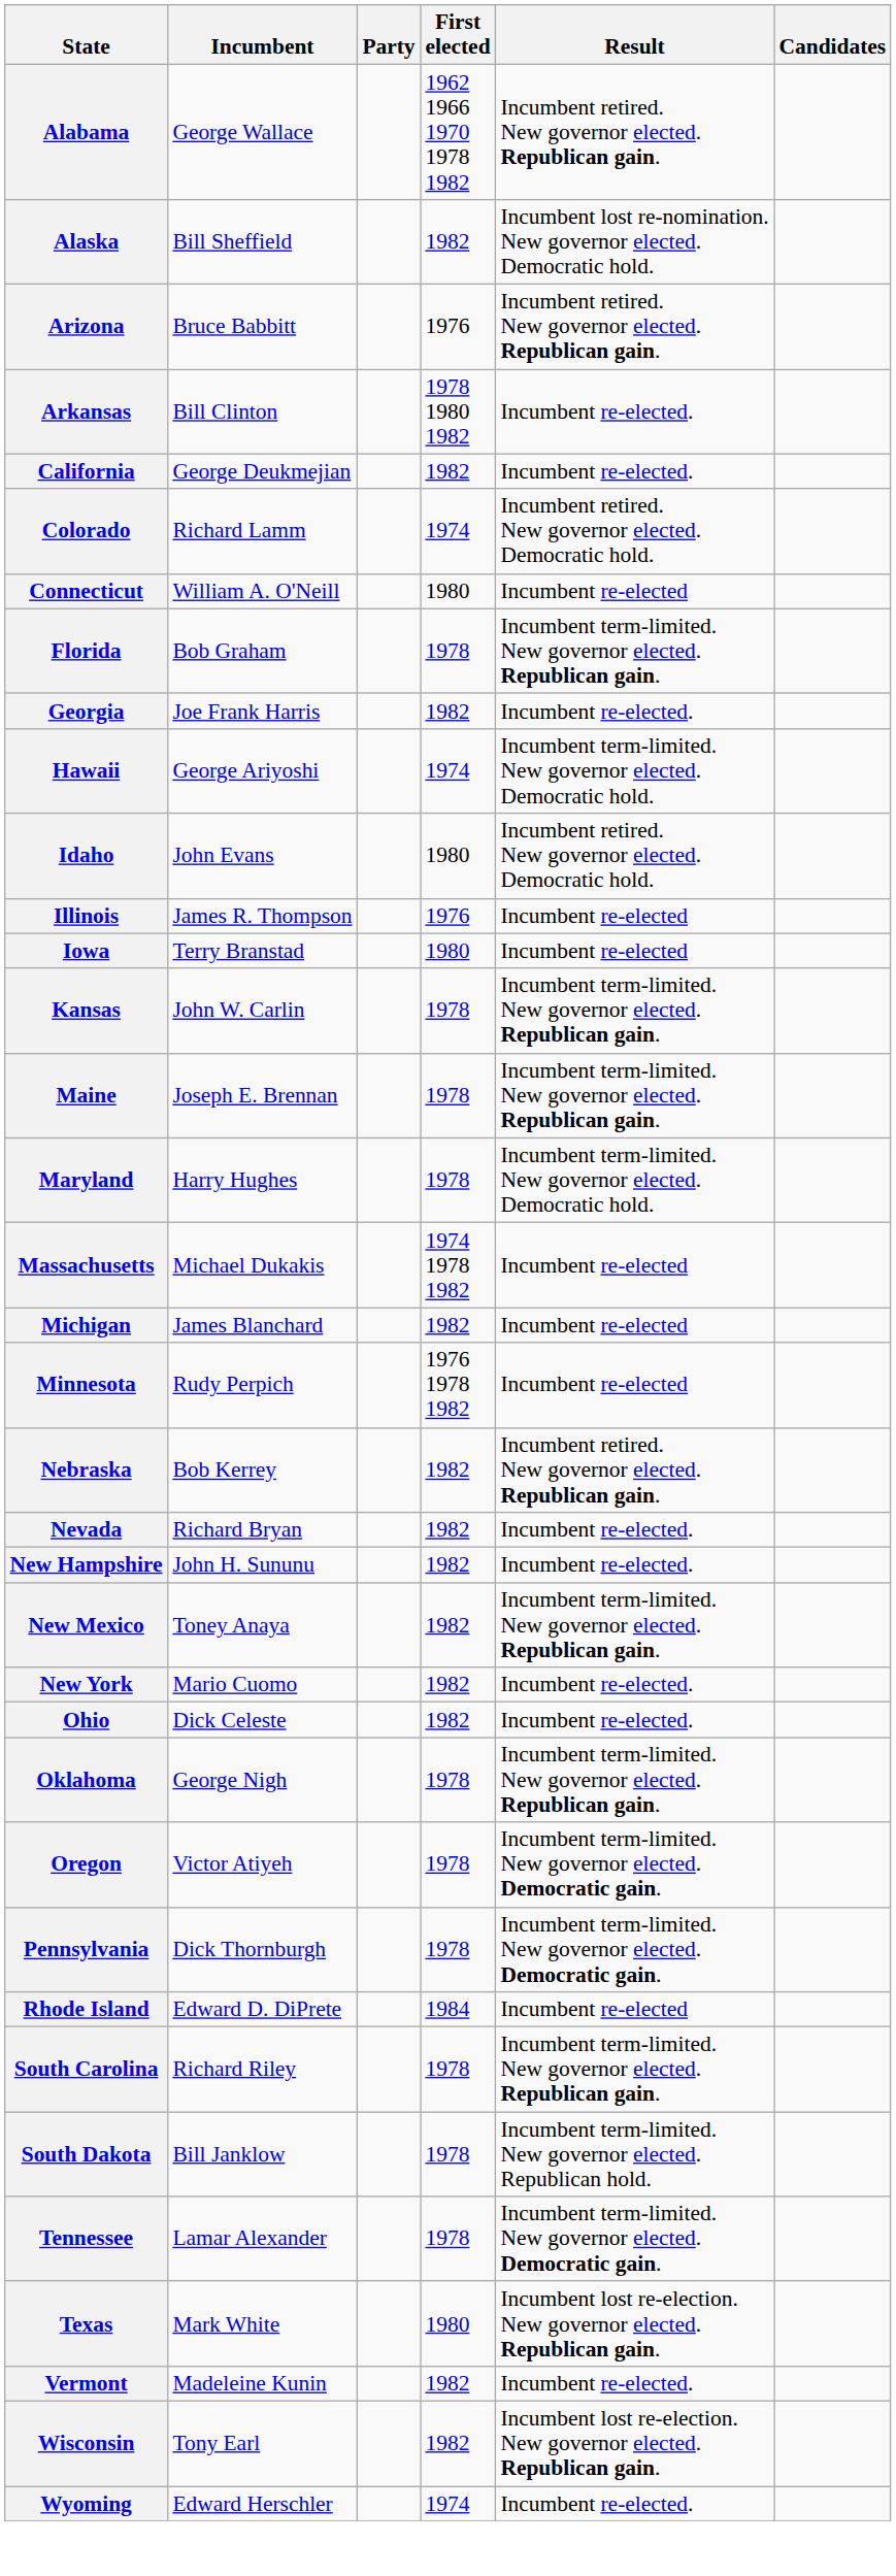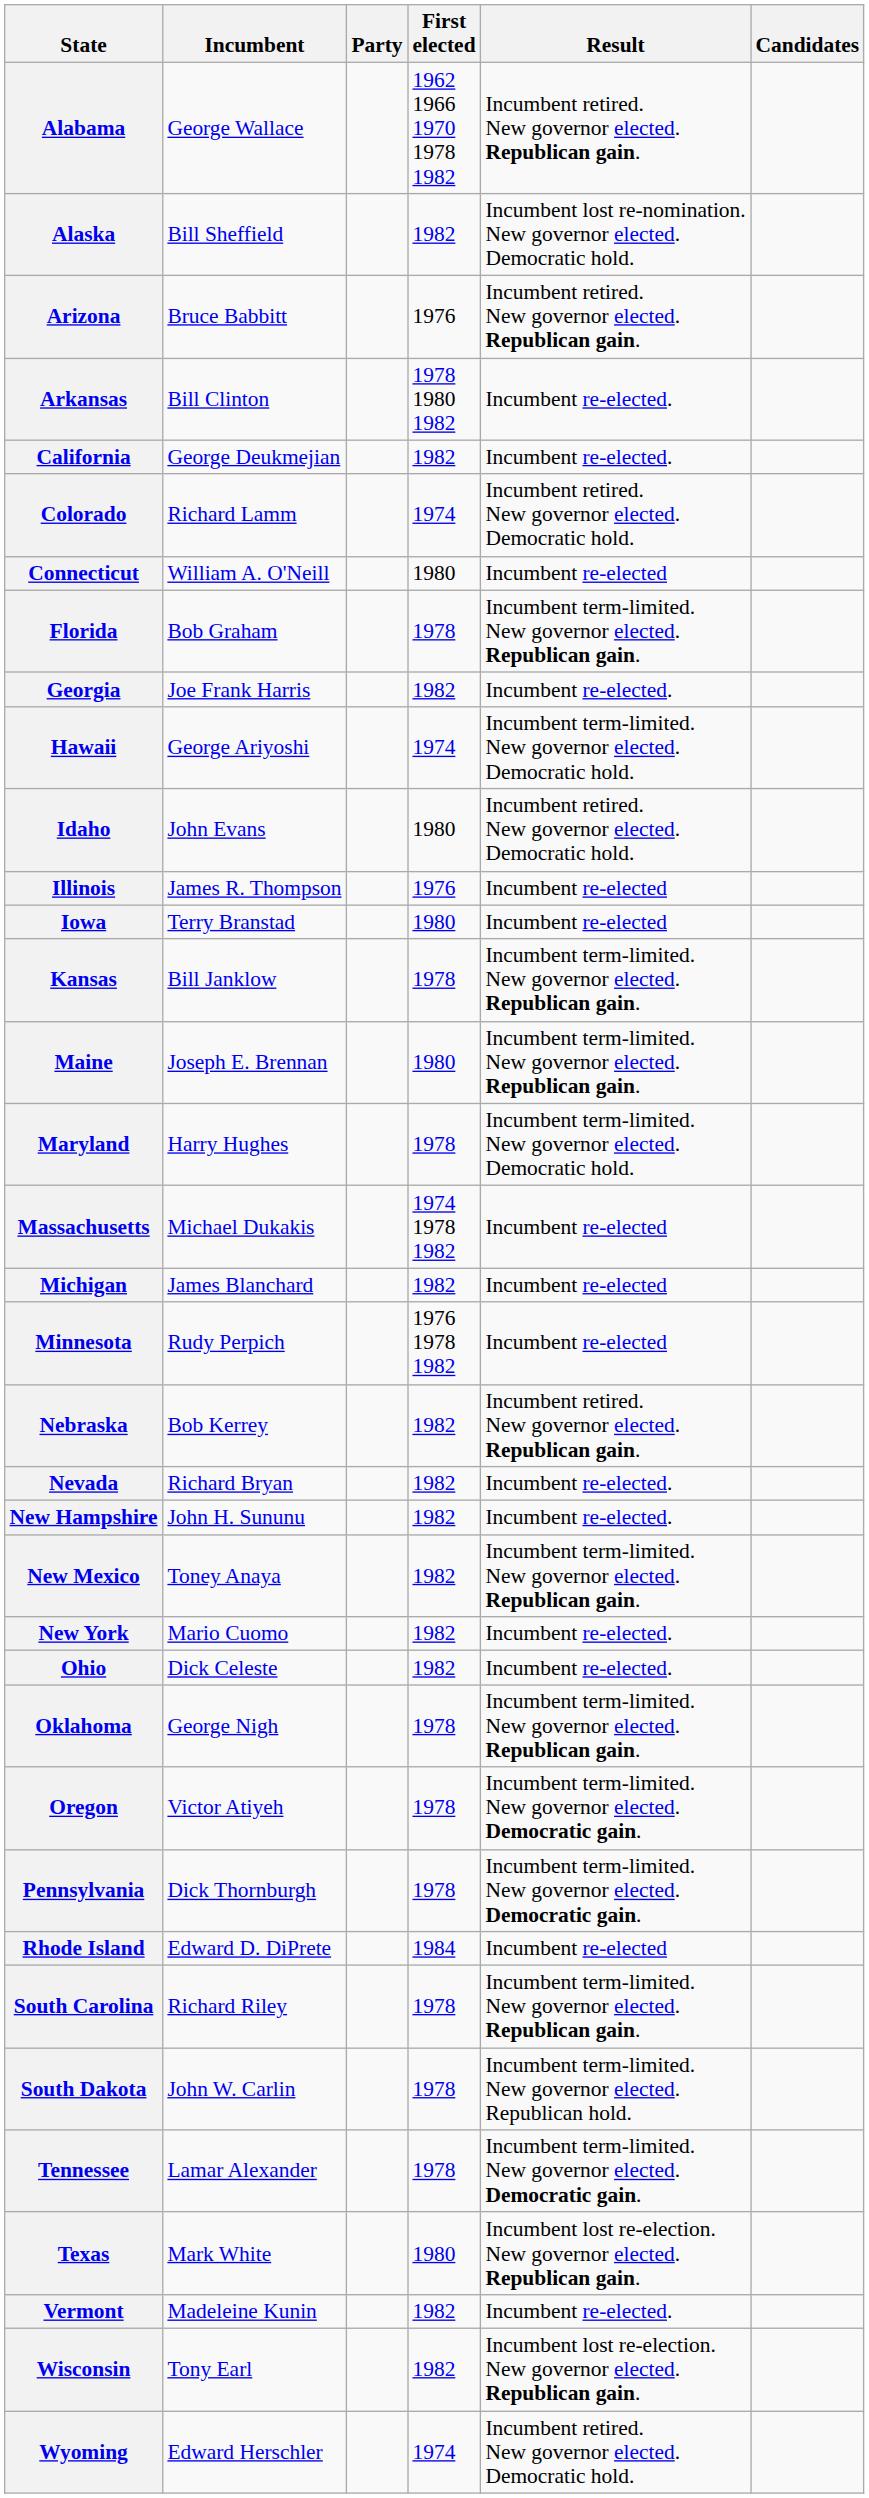Kansas | Incumbent: John W. Carlin -> Bill Janklow
Maine | First elected: 1978 -> 1980
South Dakota | Incumbent: Bill Janklow -> John W. Carlin
Wyoming | Result: Incumbent re-elected. -> Incumbent retired. New governor elected. Democratic hold.
